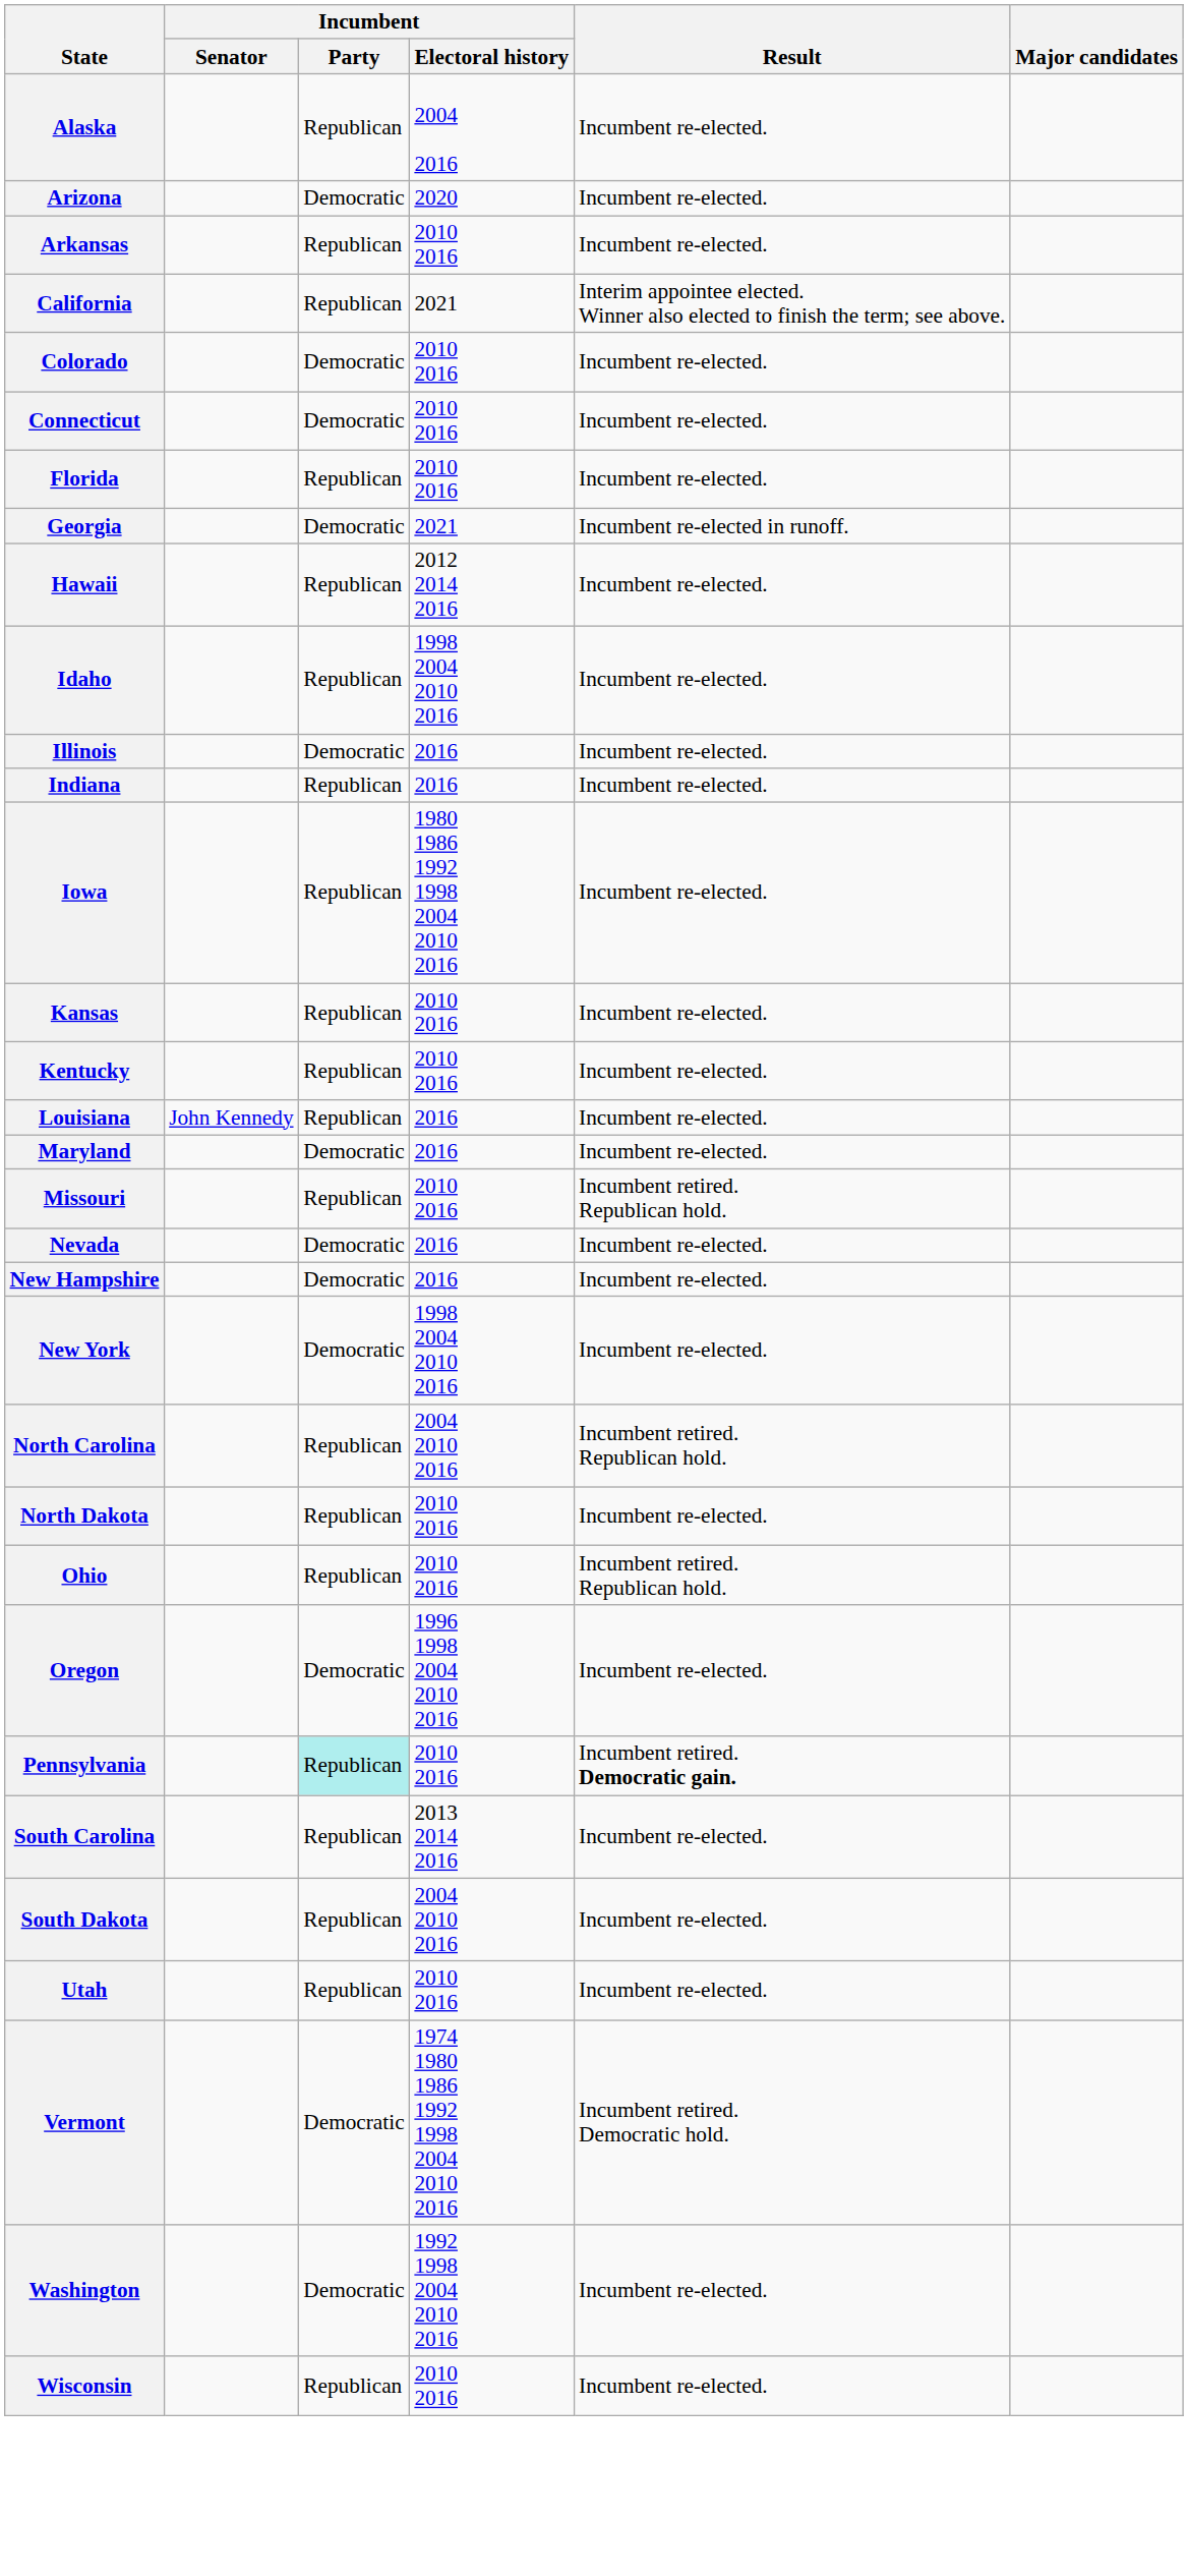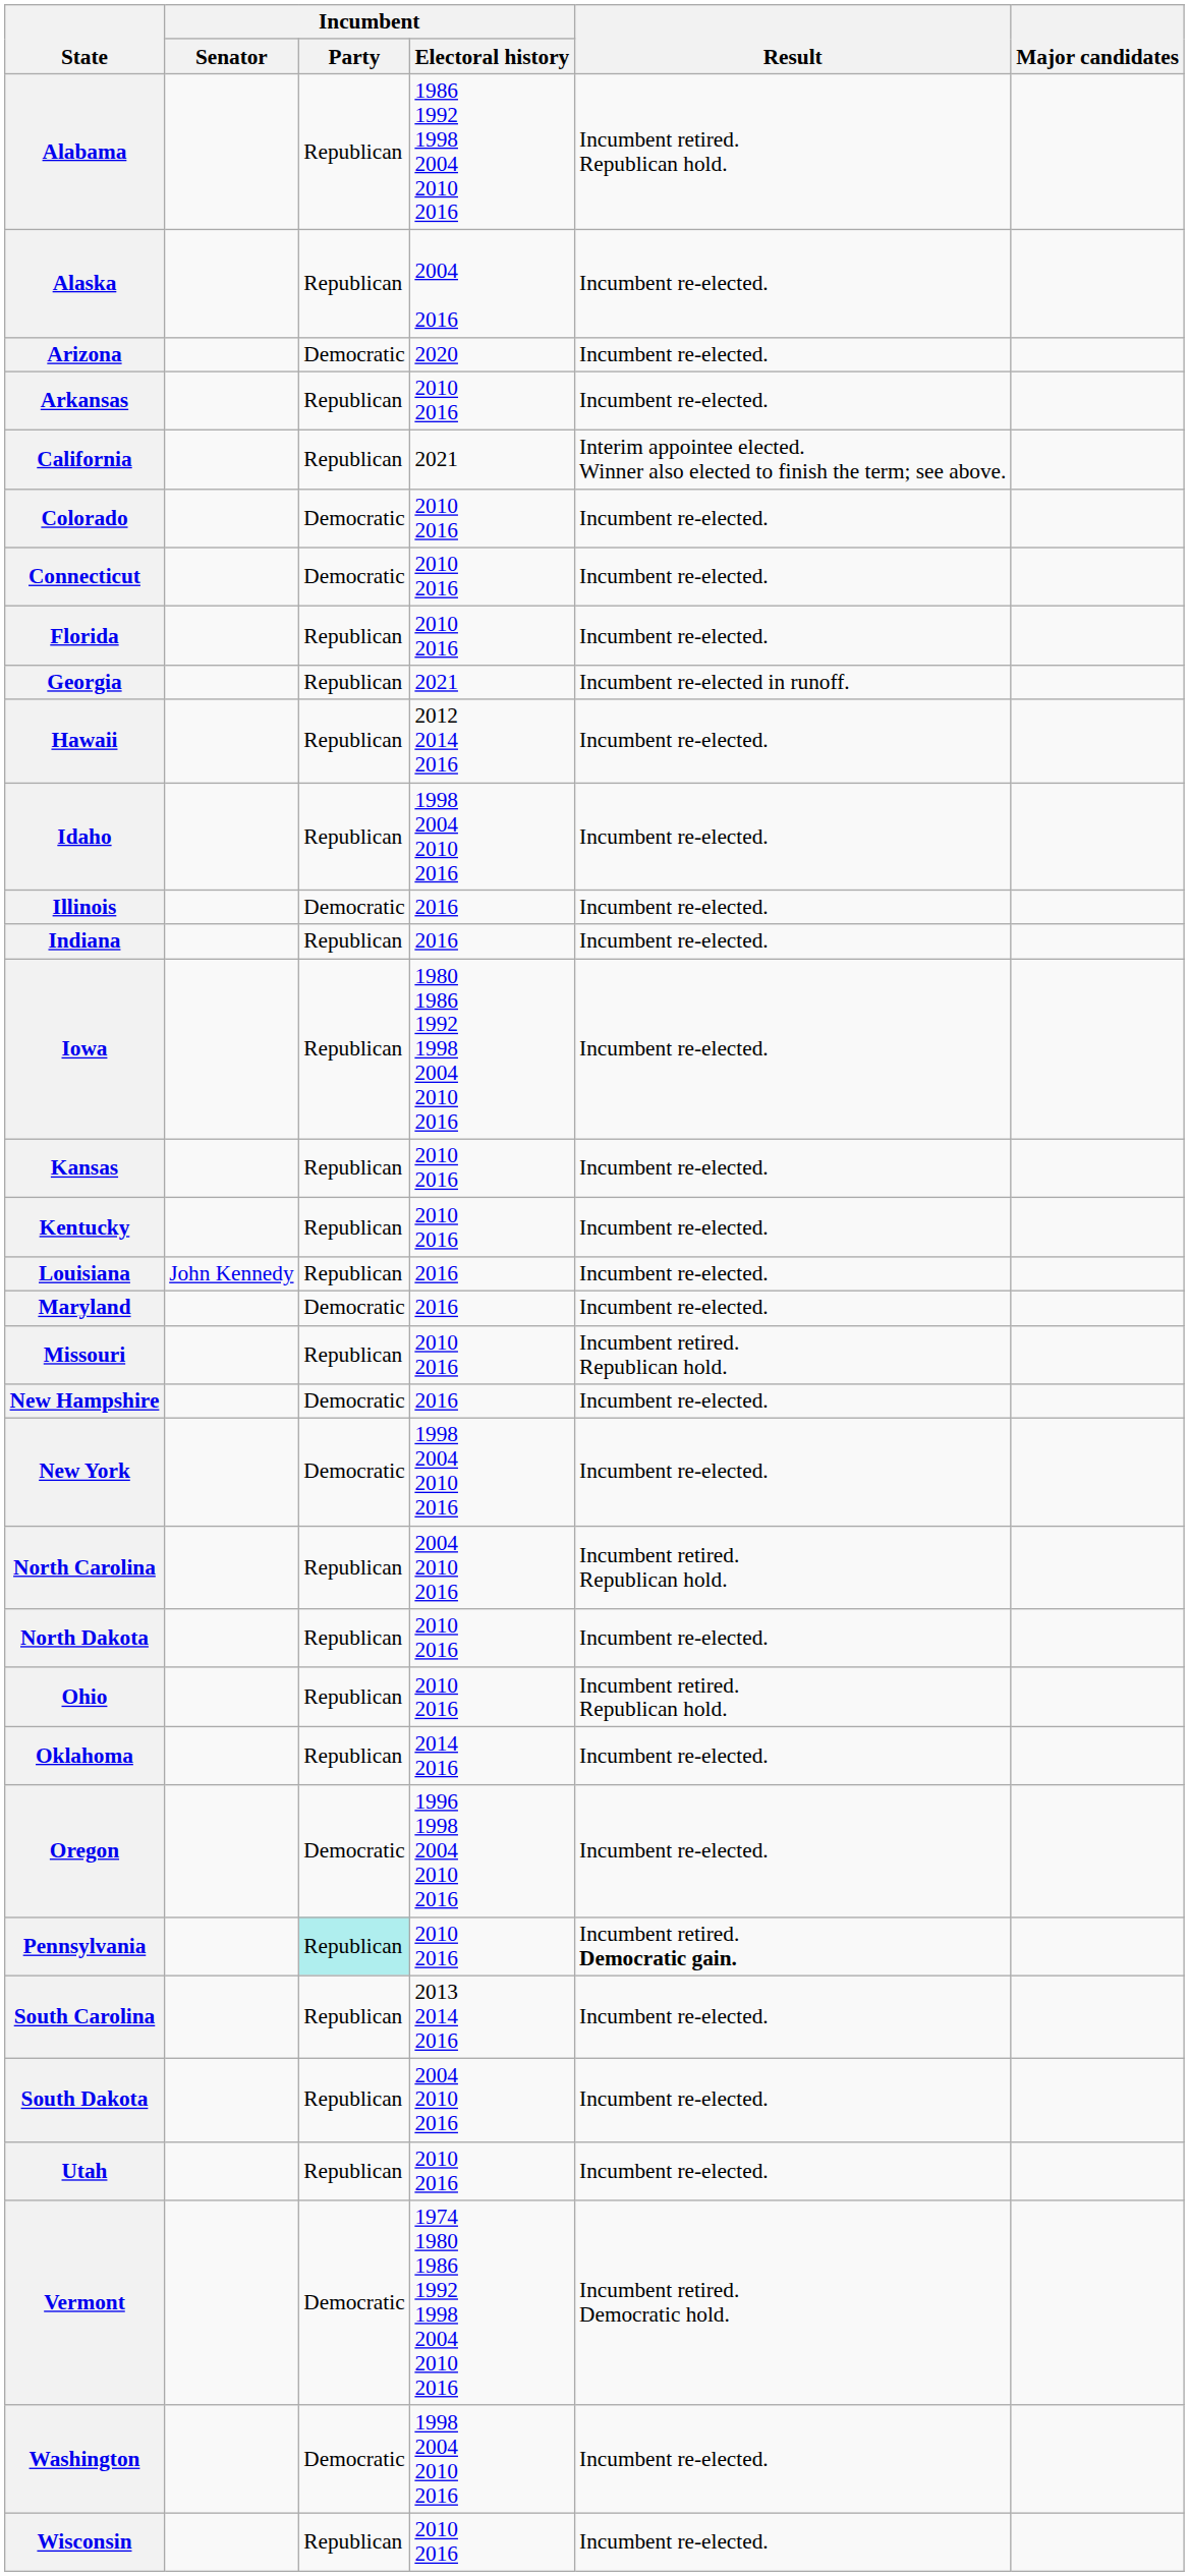+ row: Alabama | Republican | 1986 1992 1998 2004 2010 2016 | Incumbent retired. Republican hold.
Georgia | Incumbent / Party: Democratic -> Republican
- row: Nevada | Democratic | 2016 | Incumbent re-elected.
+ row: Oklahoma | Republican | 2014 2016 | Incumbent re-elected.
Washington | Incumbent / Electoral history: 1992 1998 2004 2010 2016 -> 1998 2004 2010 2016
